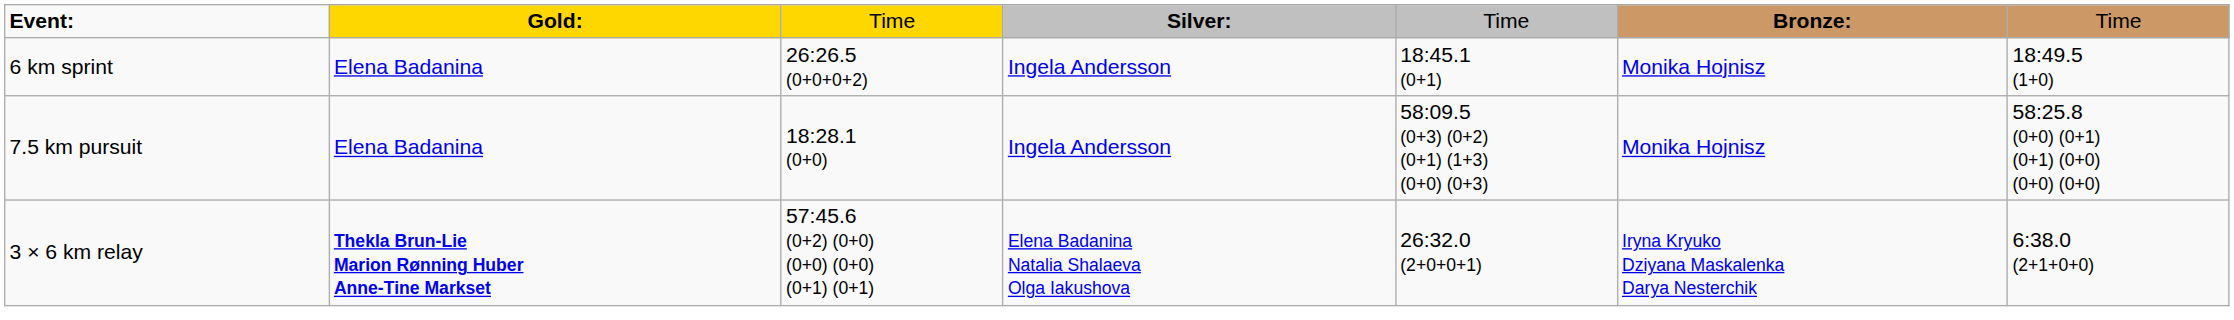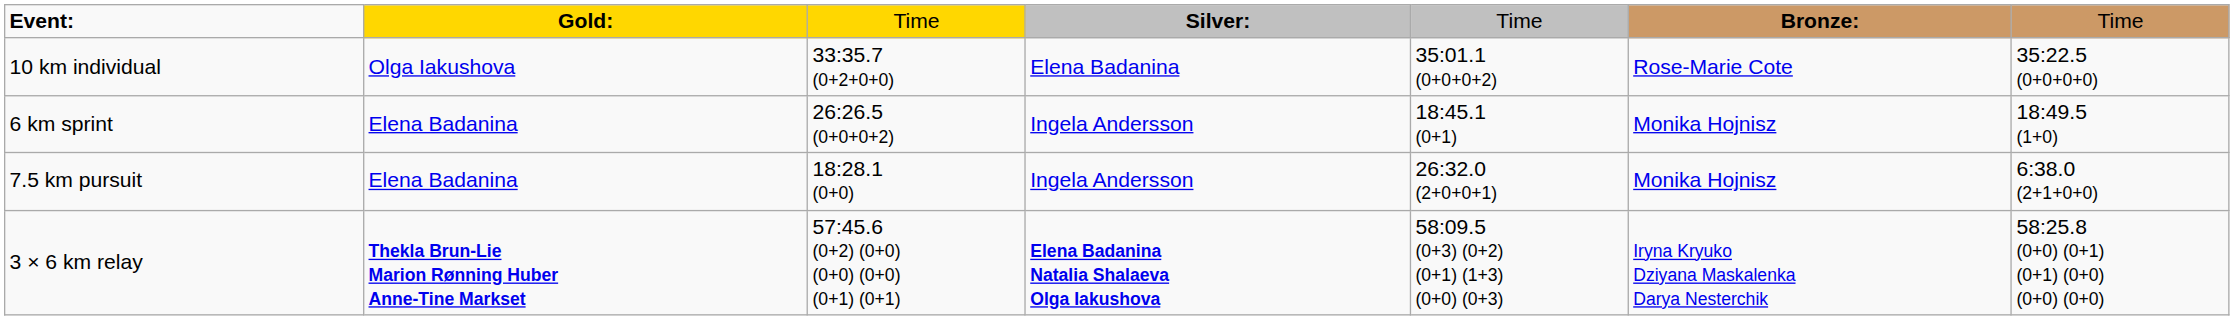+ row: 10 km individual | Olga Iakushova | 33:35.7 (0+2+0+0) | Elena Badanina | 35:01.1 (0+0+0+2) | Rose-Marie Cote | 35:22.5 (0+0+0+0)
7.5 km pursuit | column 5: 58:09.5 (0+3) (0+2) (0+1) (1+3) (0+0) (0+3) -> 26:32.0 (2+0+0+1)
7.5 km pursuit | column 7: 58:25.8 (0+0) (0+1) (0+1) (0+0) (0+0) (0+0) -> 6:38.0 (2+1+0+0)
3 × 6 km relay | column 4: normal -> bold
3 × 6 km relay | column 5: 26:32.0 (2+0+0+1) -> 58:09.5 (0+3) (0+2) (0+1) (1+3) (0+0) (0+3)
3 × 6 km relay | column 7: 6:38.0 (2+1+0+0) -> 58:25.8 (0+0) (0+1) (0+1) (0+0) (0+0) (0+0)
